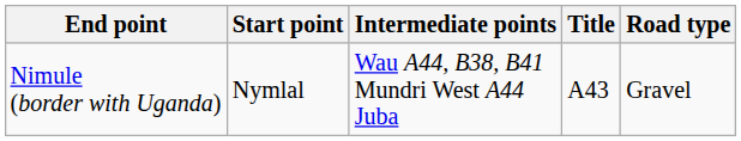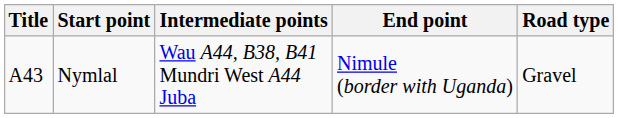columns swapped: Title <-> End point
